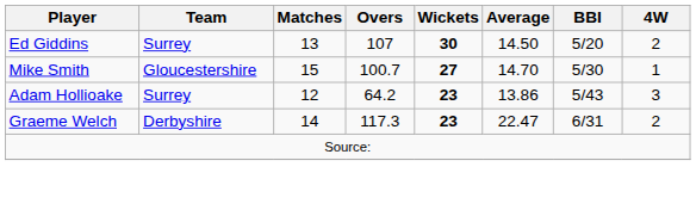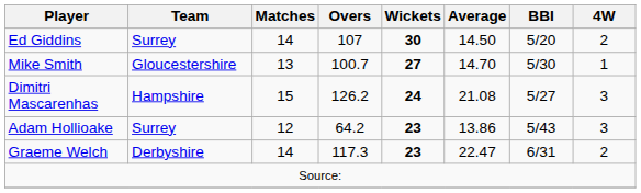Ed Giddins | Matches: 13 -> 14
Mike Smith | Matches: 15 -> 13
+ row: Dimitri Mascarenhas | Hampshire | 15 | 126.2 | 24 | 21.08 | 5/27 | 3
